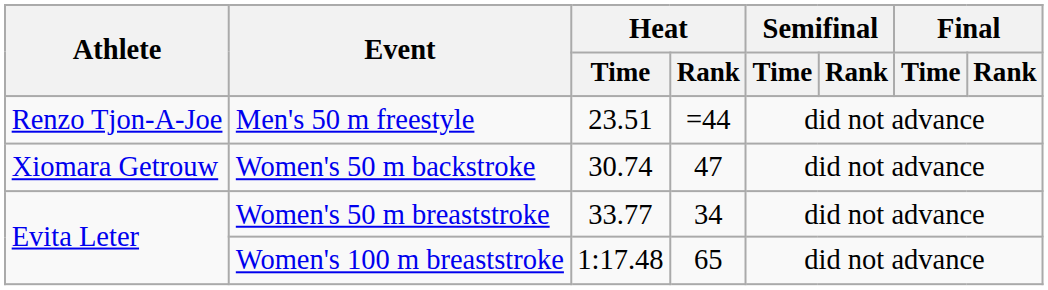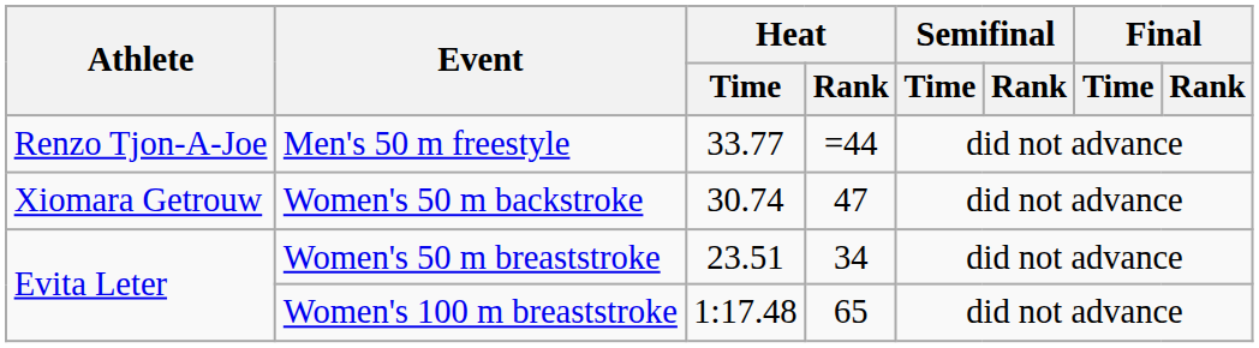Men's 50 m freestyle | Heat / Time: 23.51 -> 33.77
Women's 50 m breaststroke | Heat / Time: 33.77 -> 23.51
